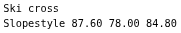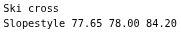Slopestyle | column 3: 87.60 -> 77.65
Slopestyle | column 7: 84.80 -> 84.20
